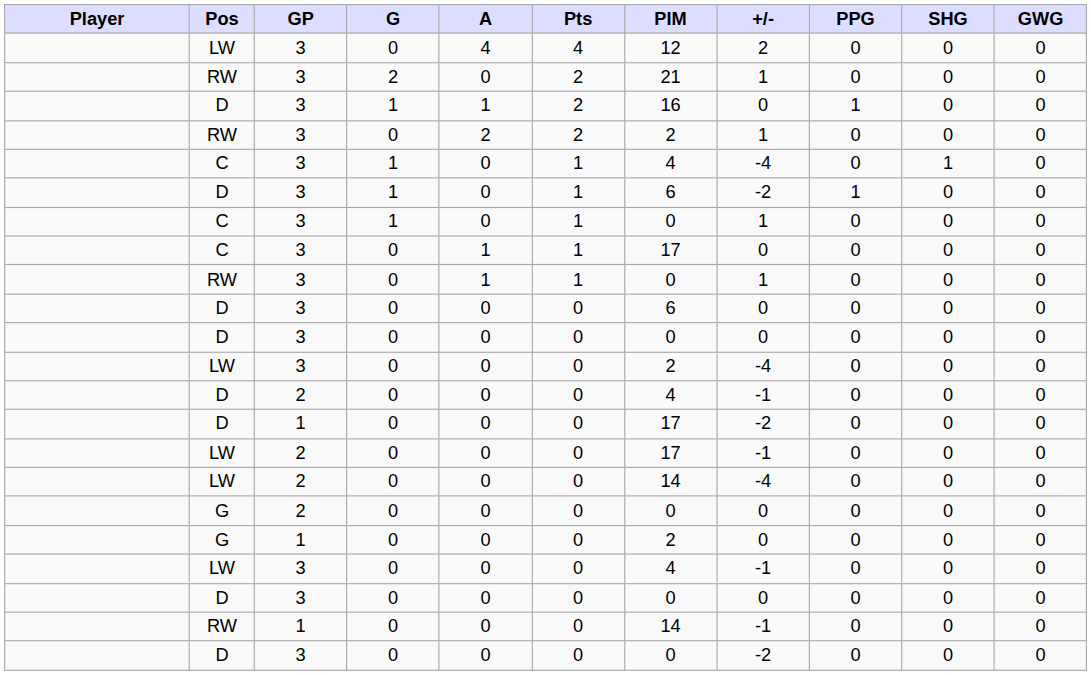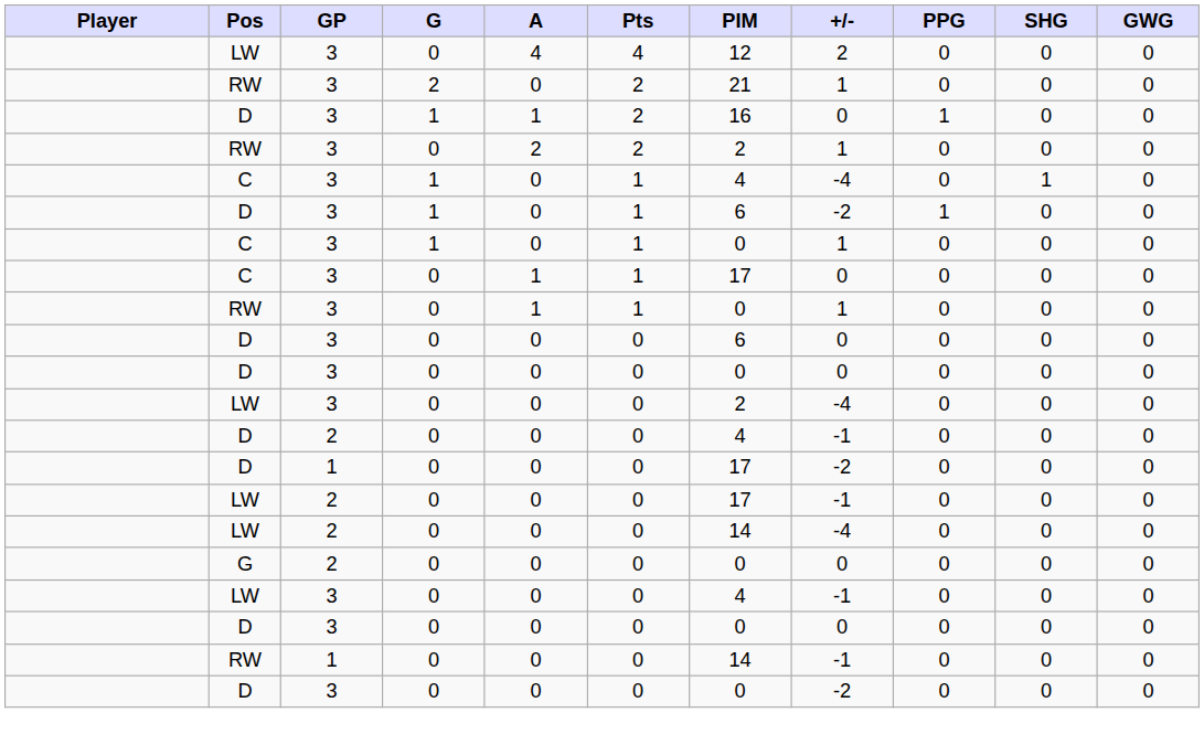- row: G | 1 | 0 | 0 | 0 | 2 | 0 | 0 | 0 | 0
